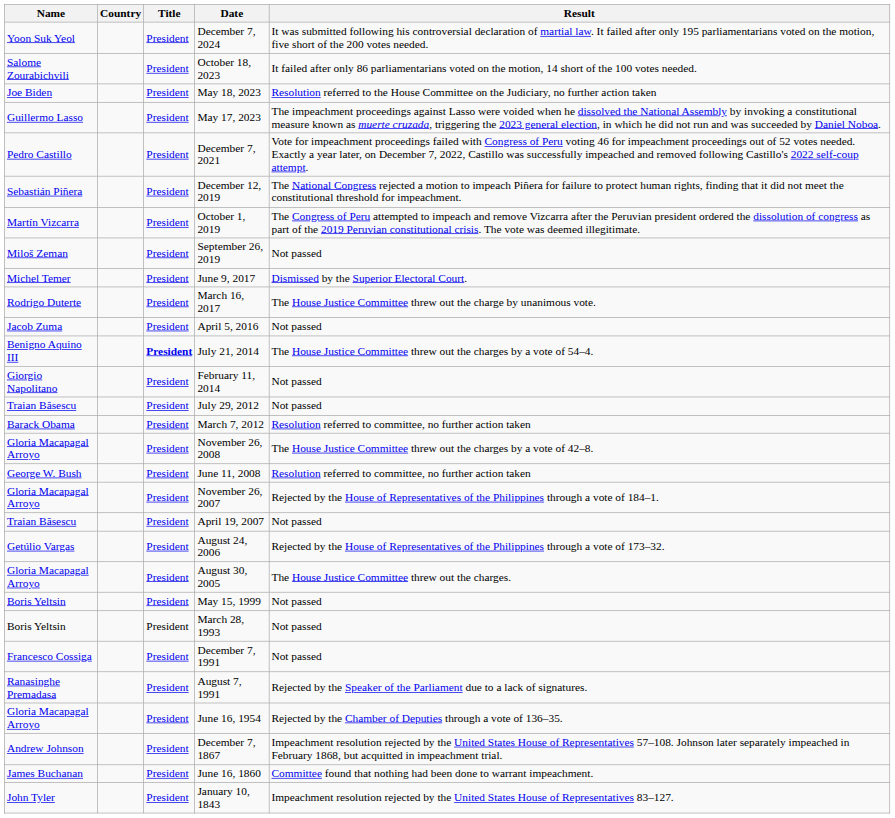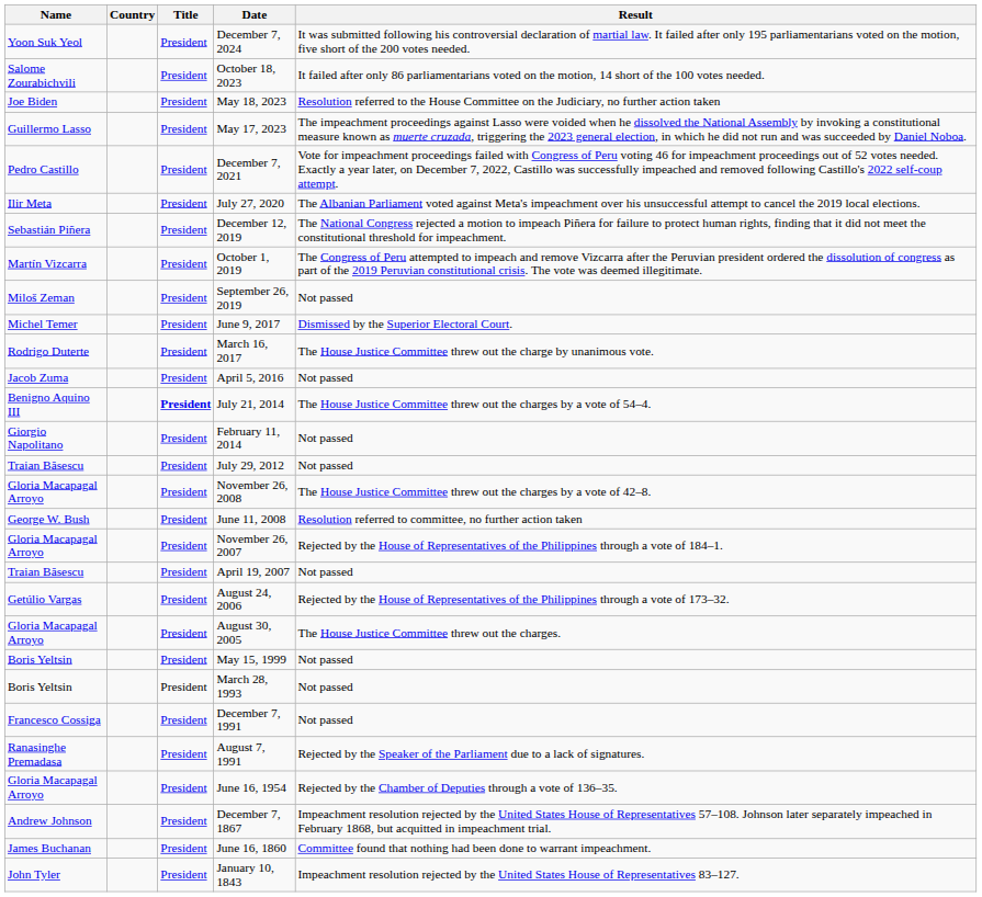+ row: Ilir Meta | President | July 27, 2020 | The Albanian Parliament voted against Meta's impeachment over his unsuccessful attempt to cancel the 2019 local elections.
- row: Barack Obama | President | March 7, 2012 | Resolution referred to committee, no further action taken
